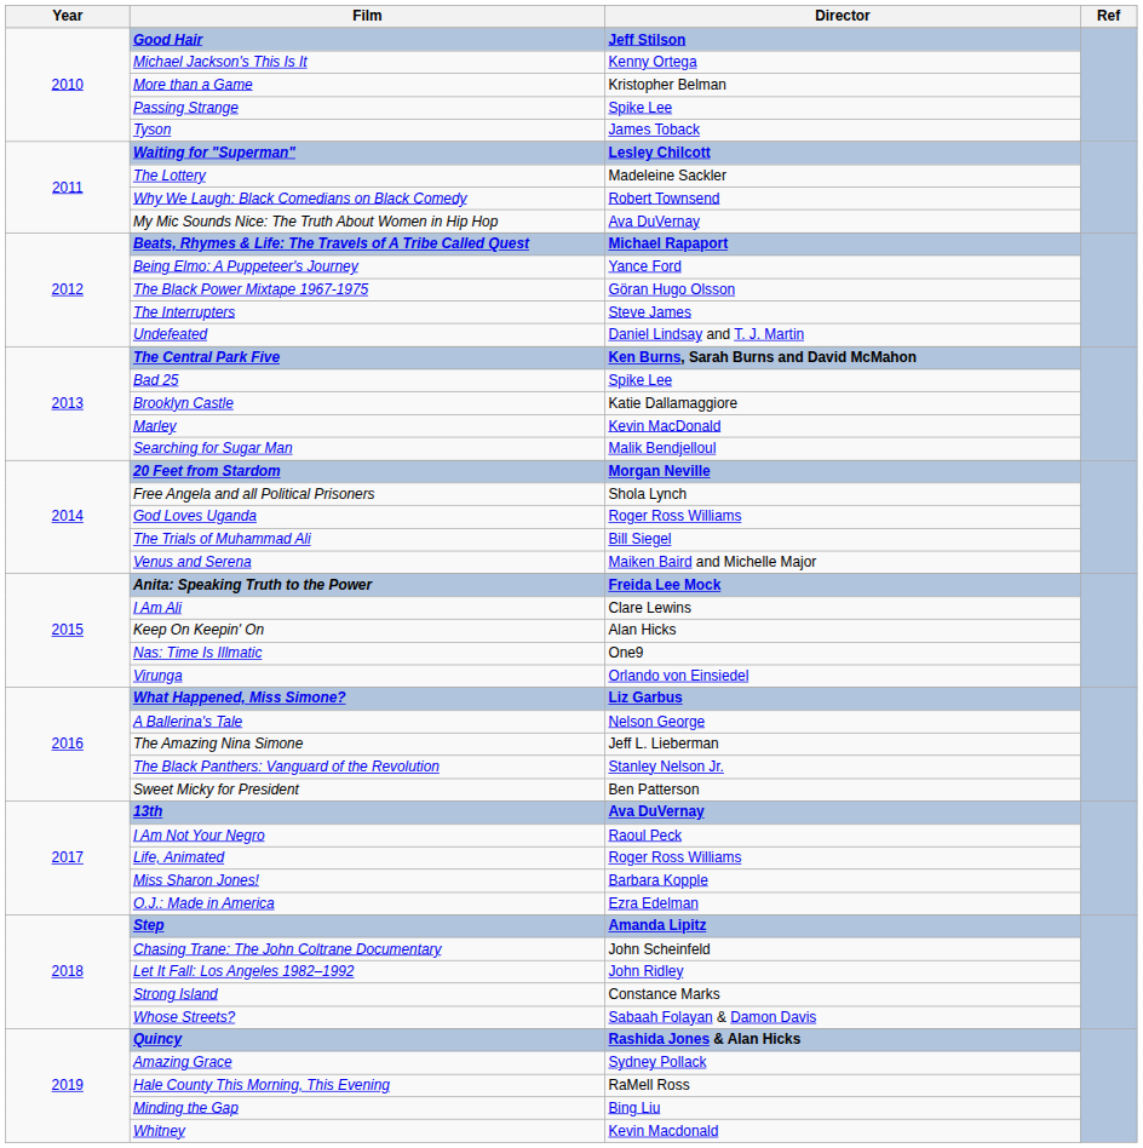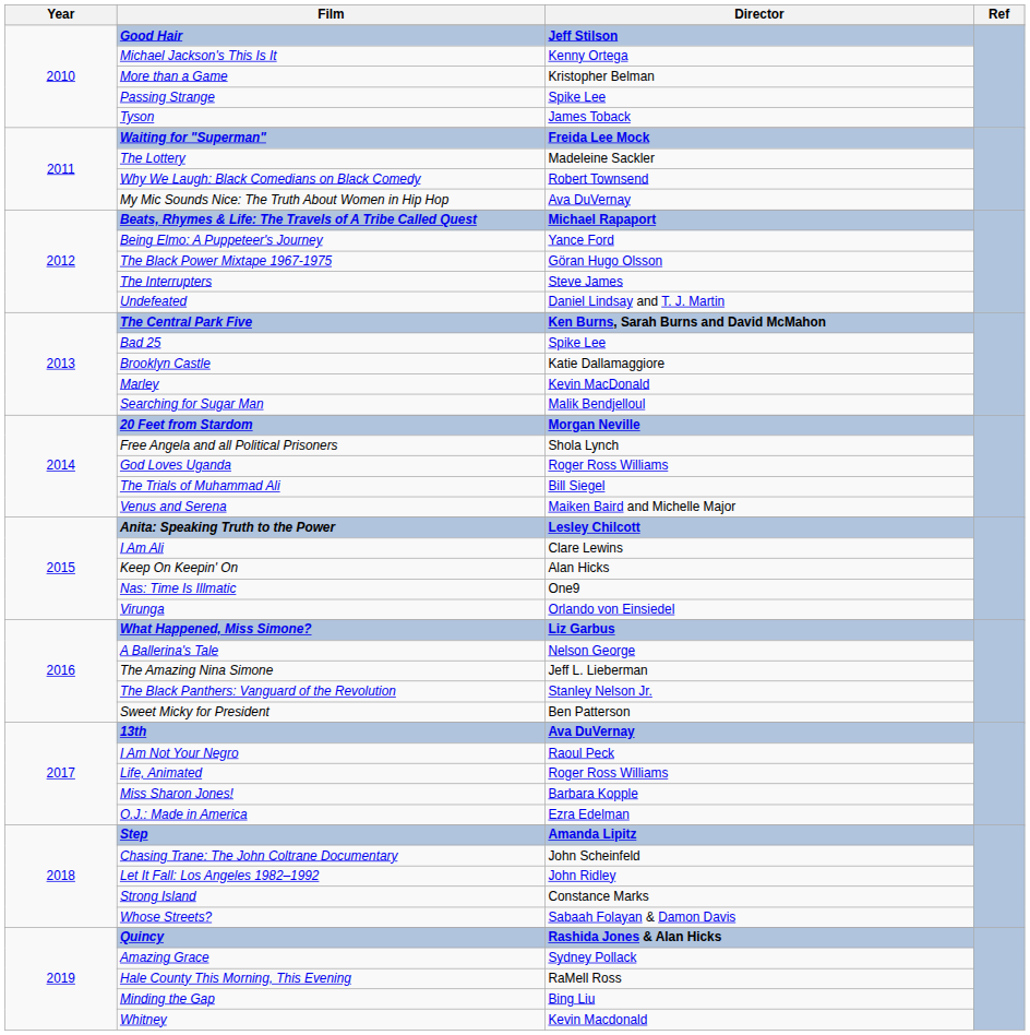Waiting for "Superman" | Director: Lesley Chilcott -> Freida Lee Mock
Anita: Speaking Truth to the Power | Director: Freida Lee Mock -> Lesley Chilcott
